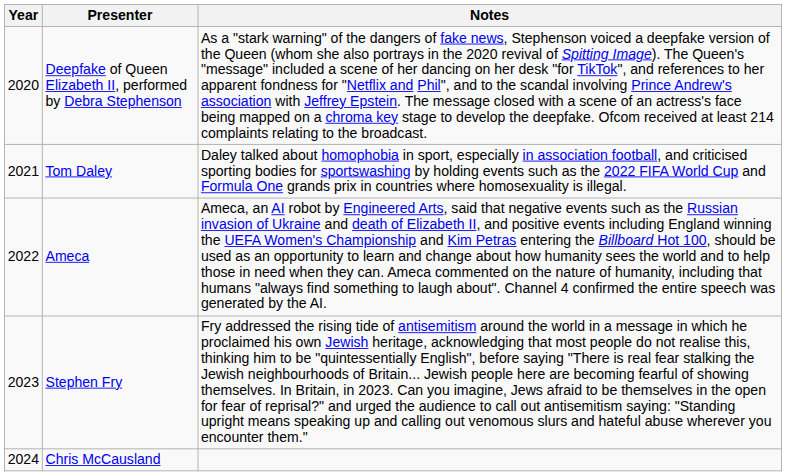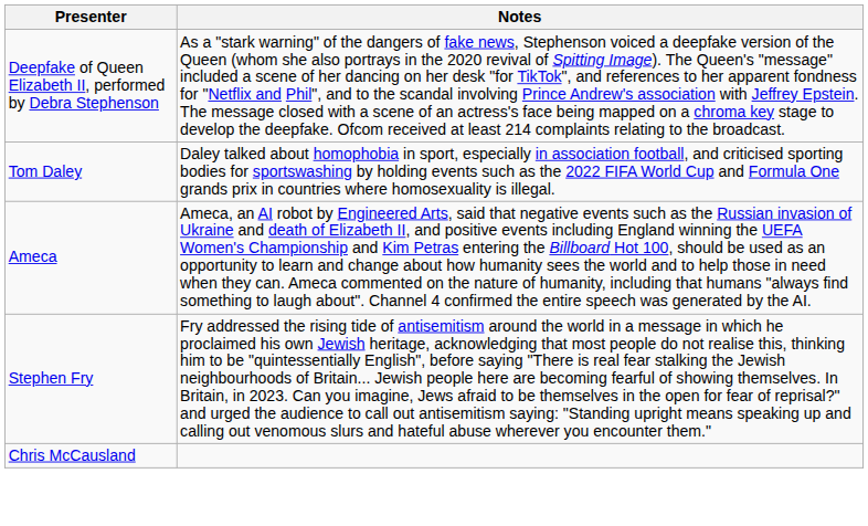- column: Year | 2020 | 2021 | 2022 | 2023 | 2024
